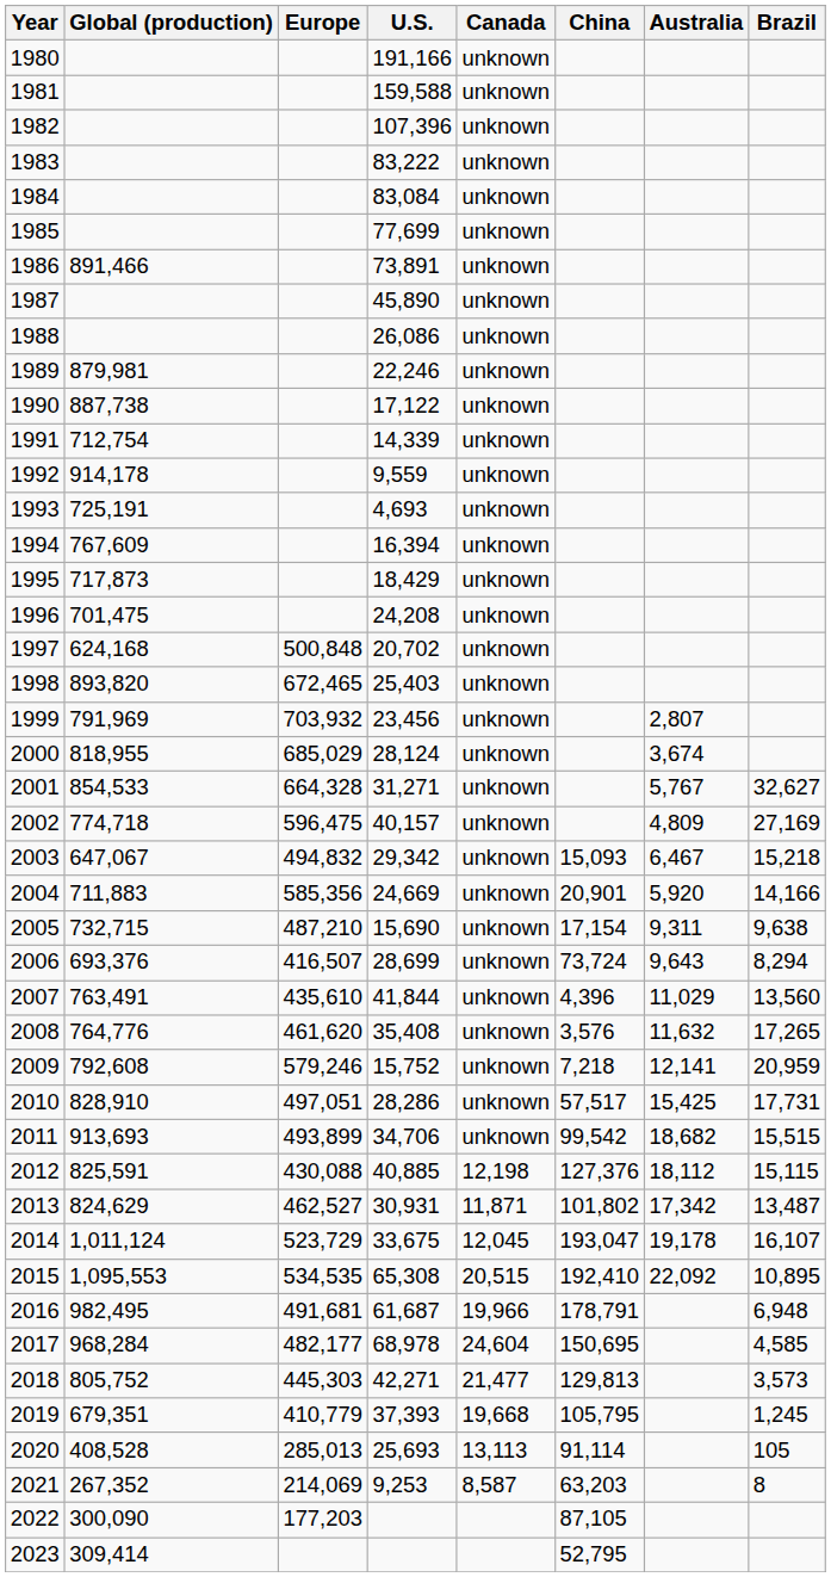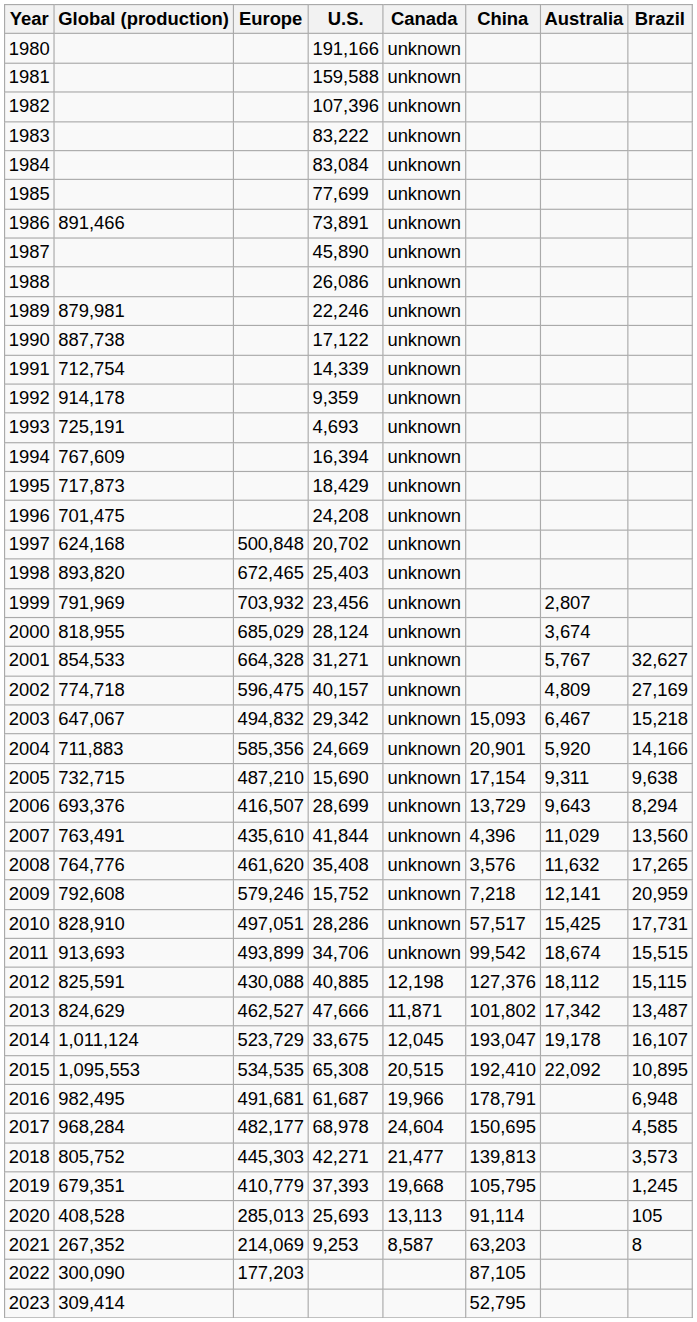1992 | U.S.: 9,559 -> 9,359
2006 | China: 73,724 -> 13,729
2011 | Australia: 18,682 -> 18,674
2013 | U.S.: 30,931 -> 47,666
2018 | China: 129,813 -> 139,813
